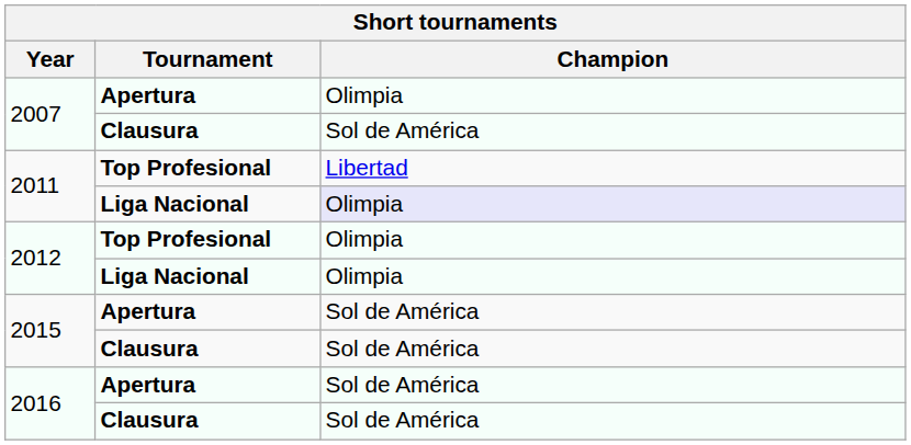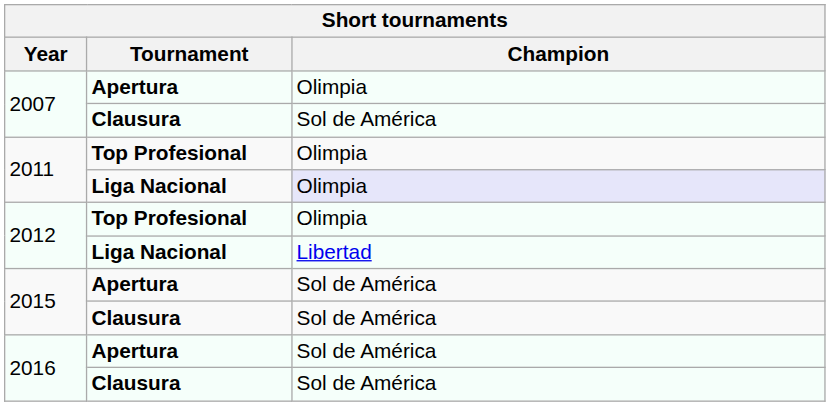2011 / Top Profesional | Champion: Libertad -> Olimpia
2012 / Liga Nacional | Champion: Olimpia -> Libertad
